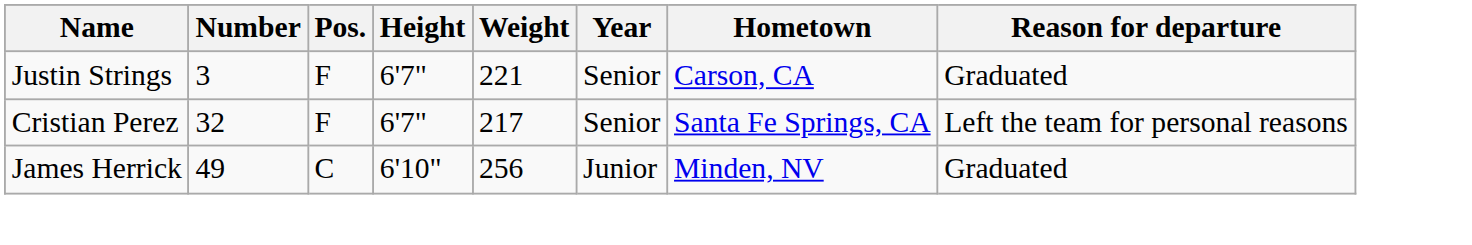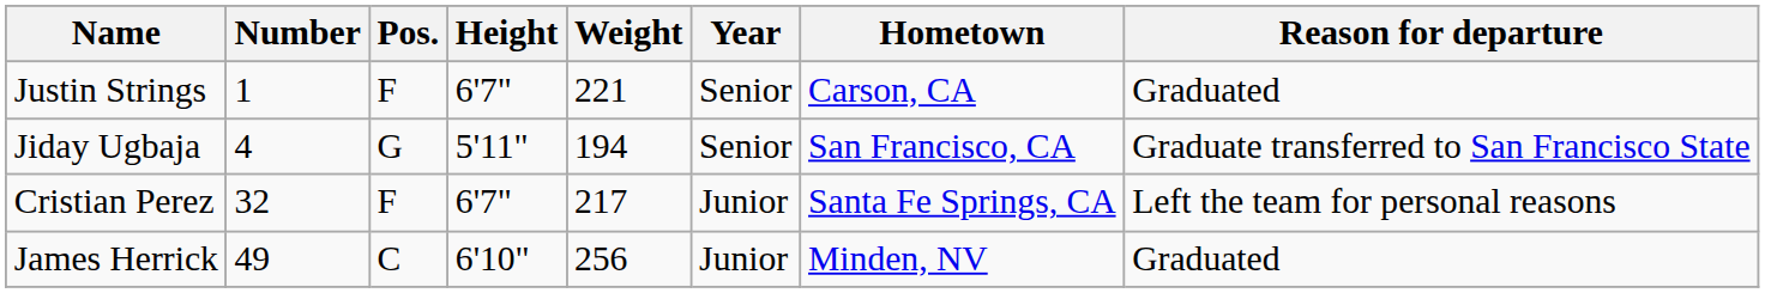Justin Strings | Number: 3 -> 1
+ row: Jiday Ugbaja | 4 | G | 5'11" | 194 | Senior | San Francisco, CA | Graduate transferred to San Francisco State
Cristian Perez | Year: Senior -> Junior
